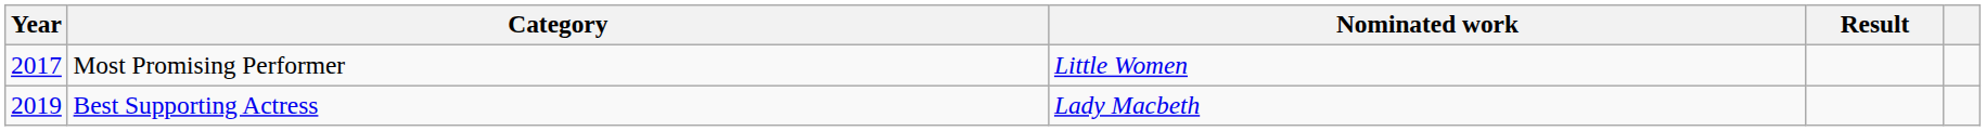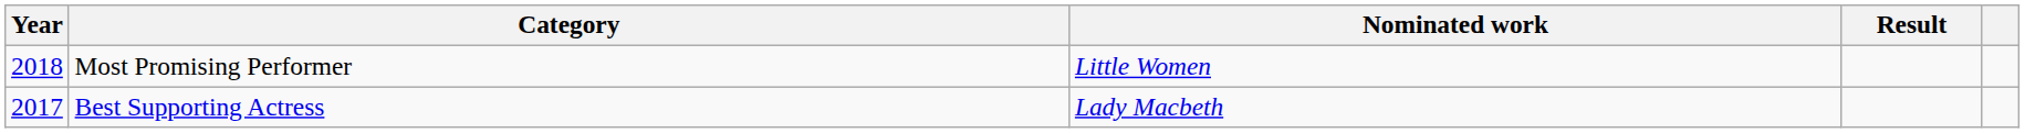Most Promising Performer | Year: 2017 -> 2018
Best Supporting Actress | Year: 2019 -> 2017
